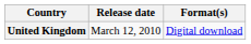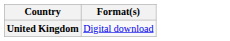- column: Release date | March 12, 2010
